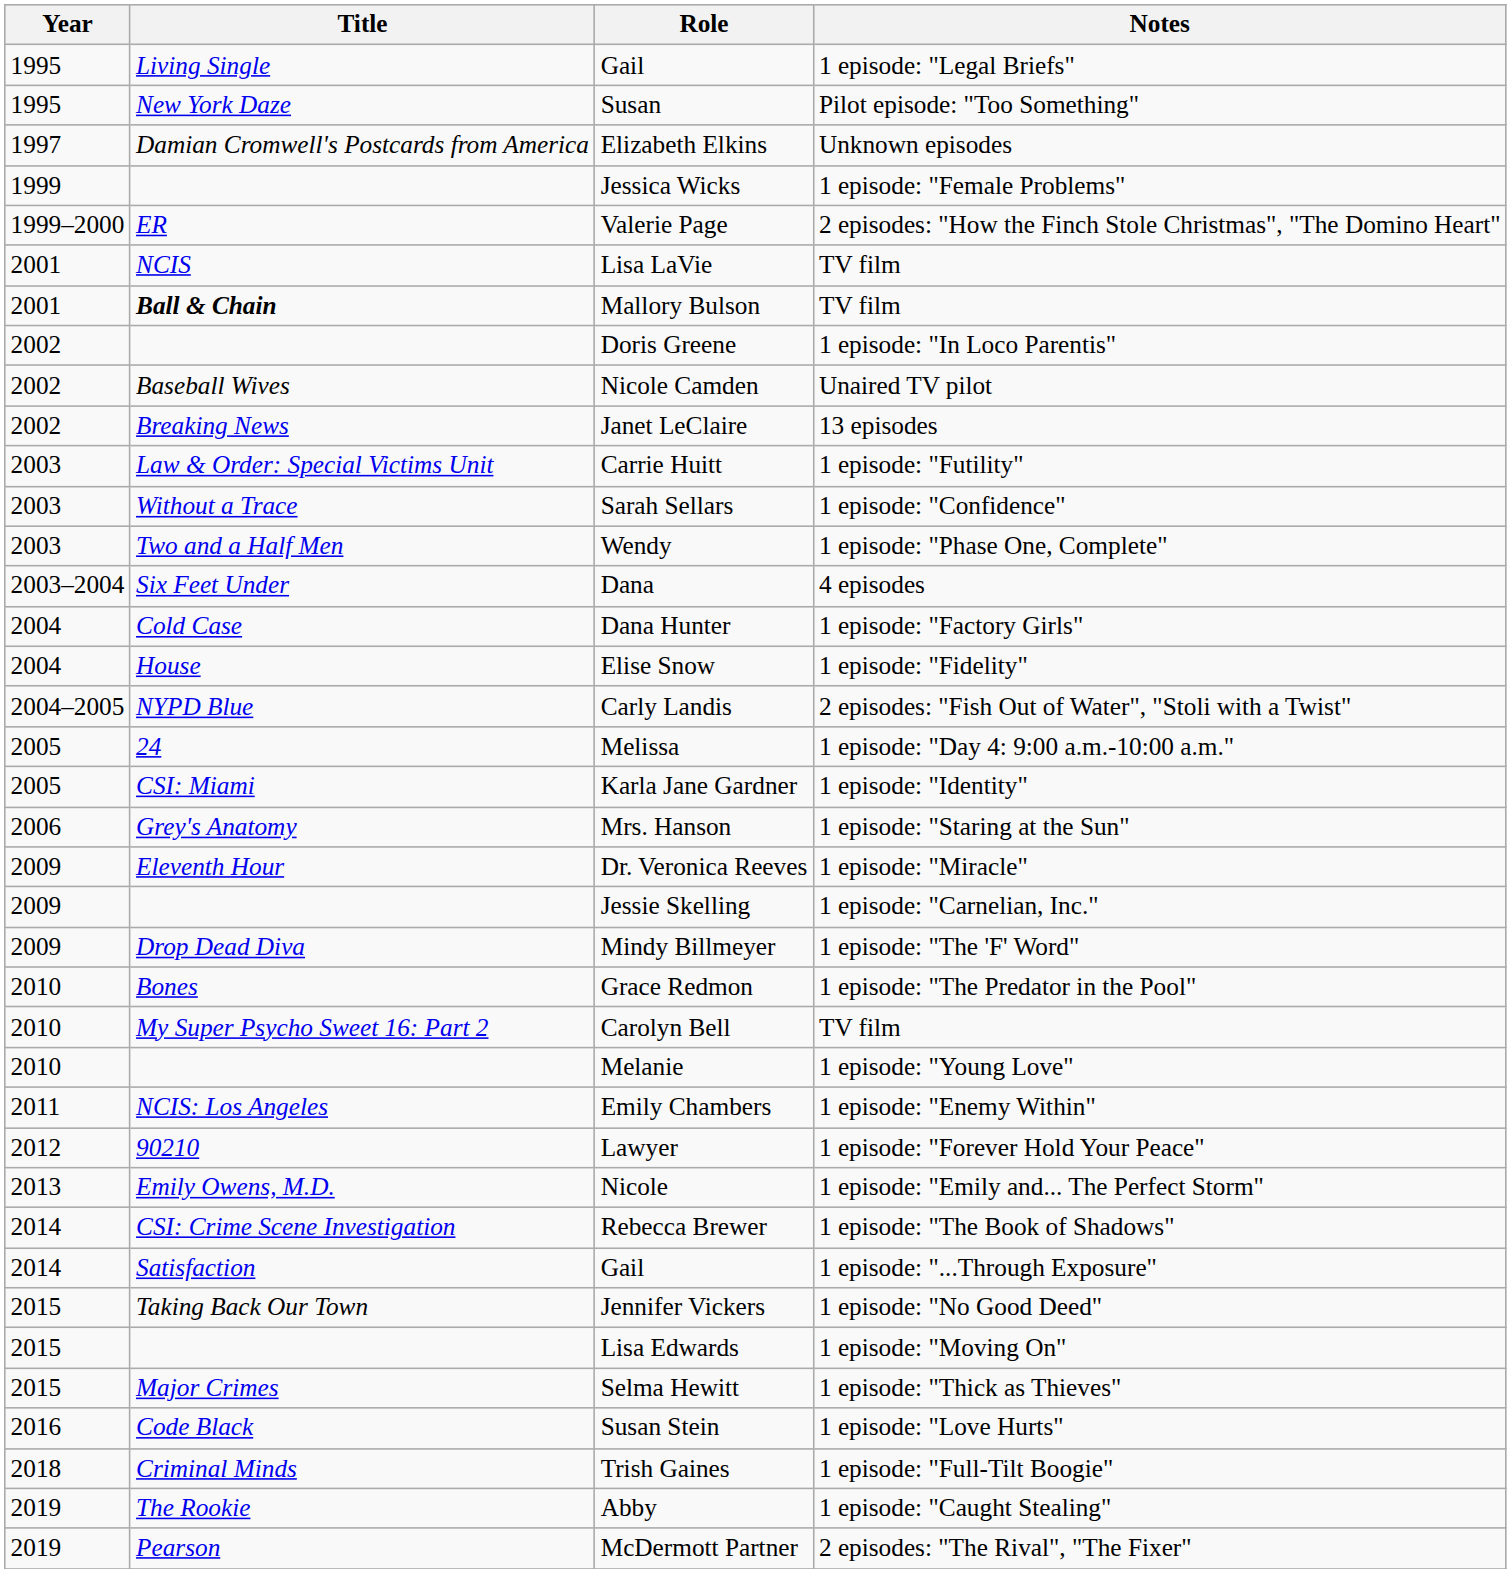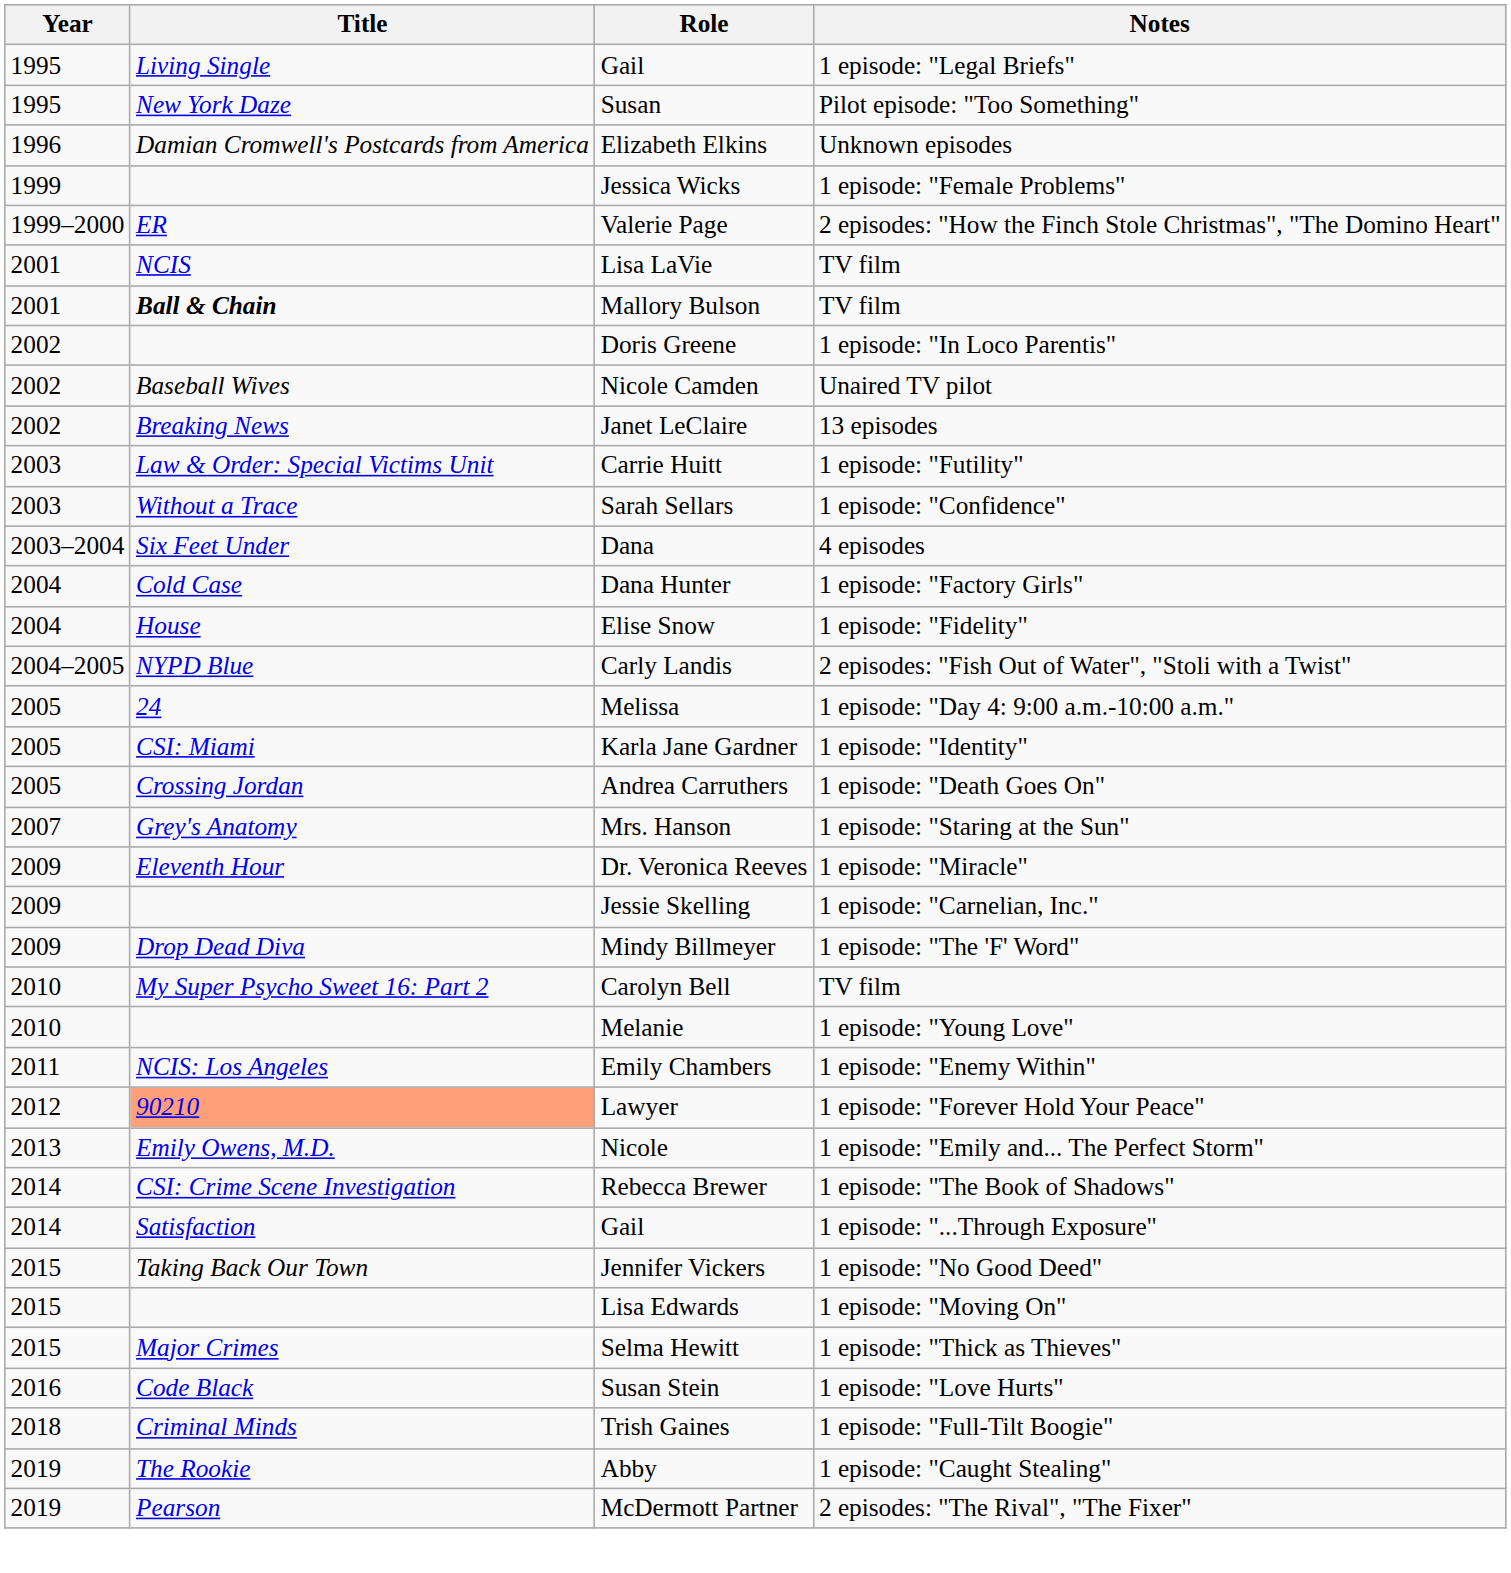Elizabeth Elkins | Year: 1997 -> 1996
- row: 2003 | Two and a Half Men | Wendy | 1 episode: "Phase One, Complete"
+ row: 2005 | Crossing Jordan | Andrea Carruthers | 1 episode: "Death Goes On"
Mrs. Hanson | Year: 2006 -> 2007
- row: 2010 | Bones | Grace Redmon | 1 episode: "The Predator in the Pool"
Lawyer | Title: no background -> lightsalmon background
